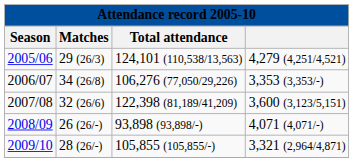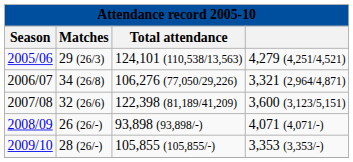2006/07 | column 4: 3,353 (3,353/-) -> 3,321 (2,964/4,871)
2009/10 | column 4: 3,321 (2,964/4,871) -> 3,353 (3,353/-)
